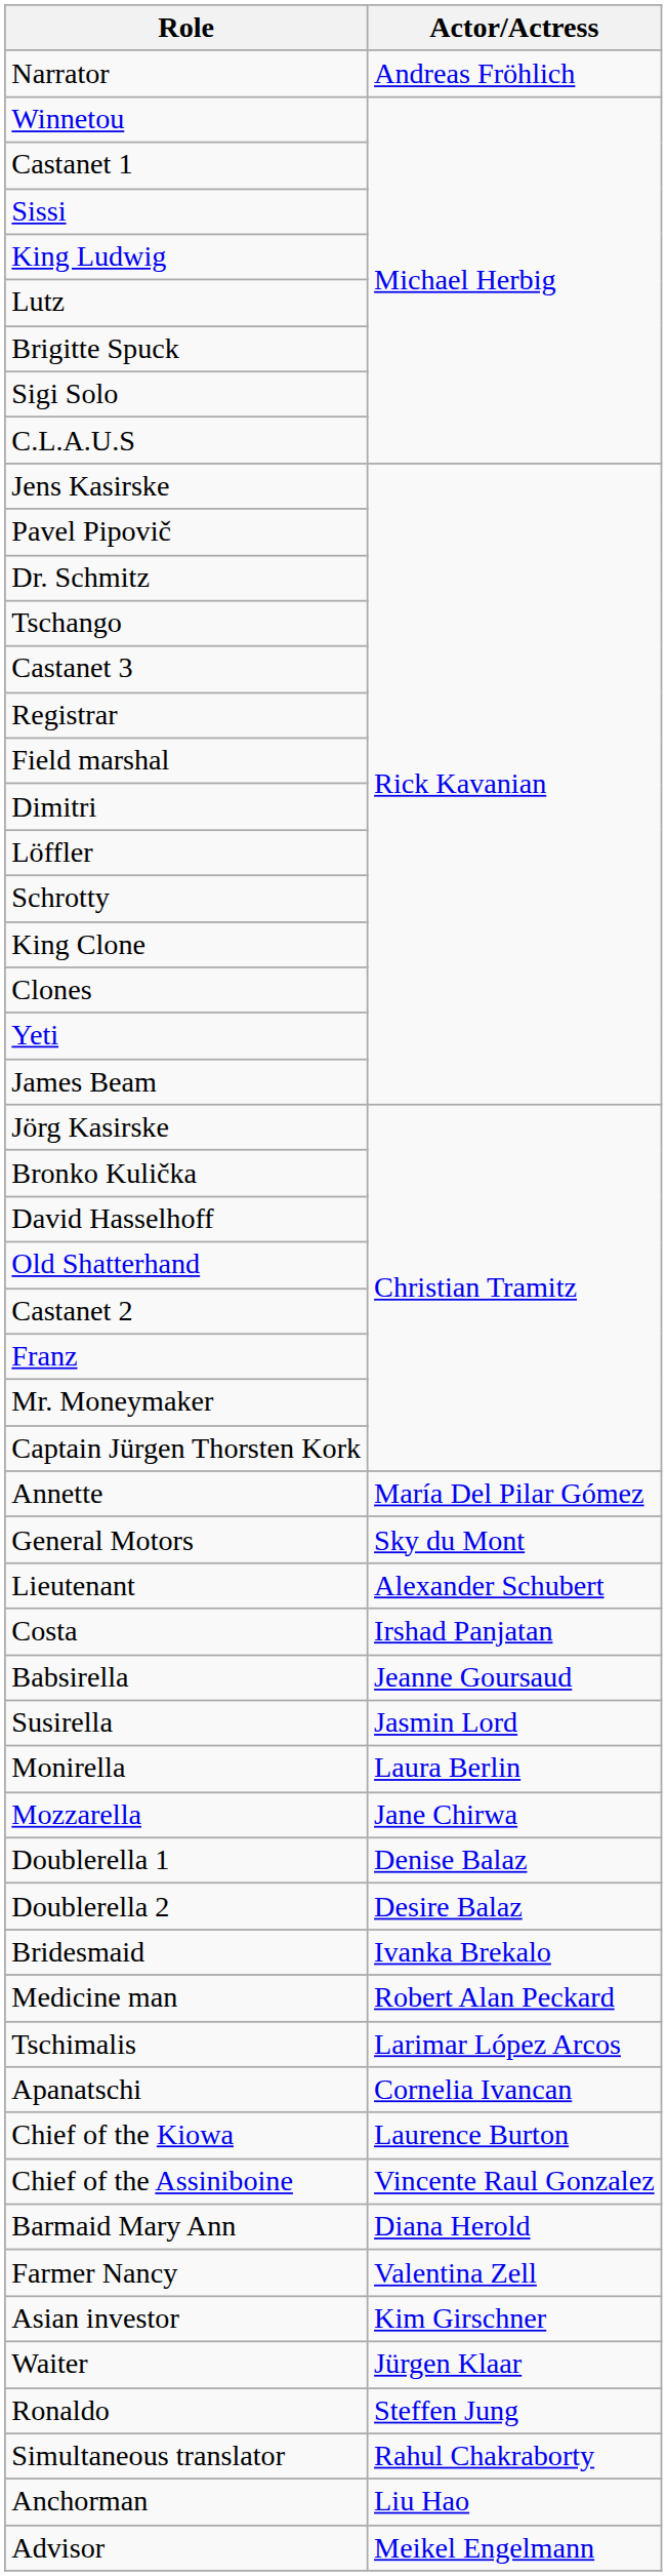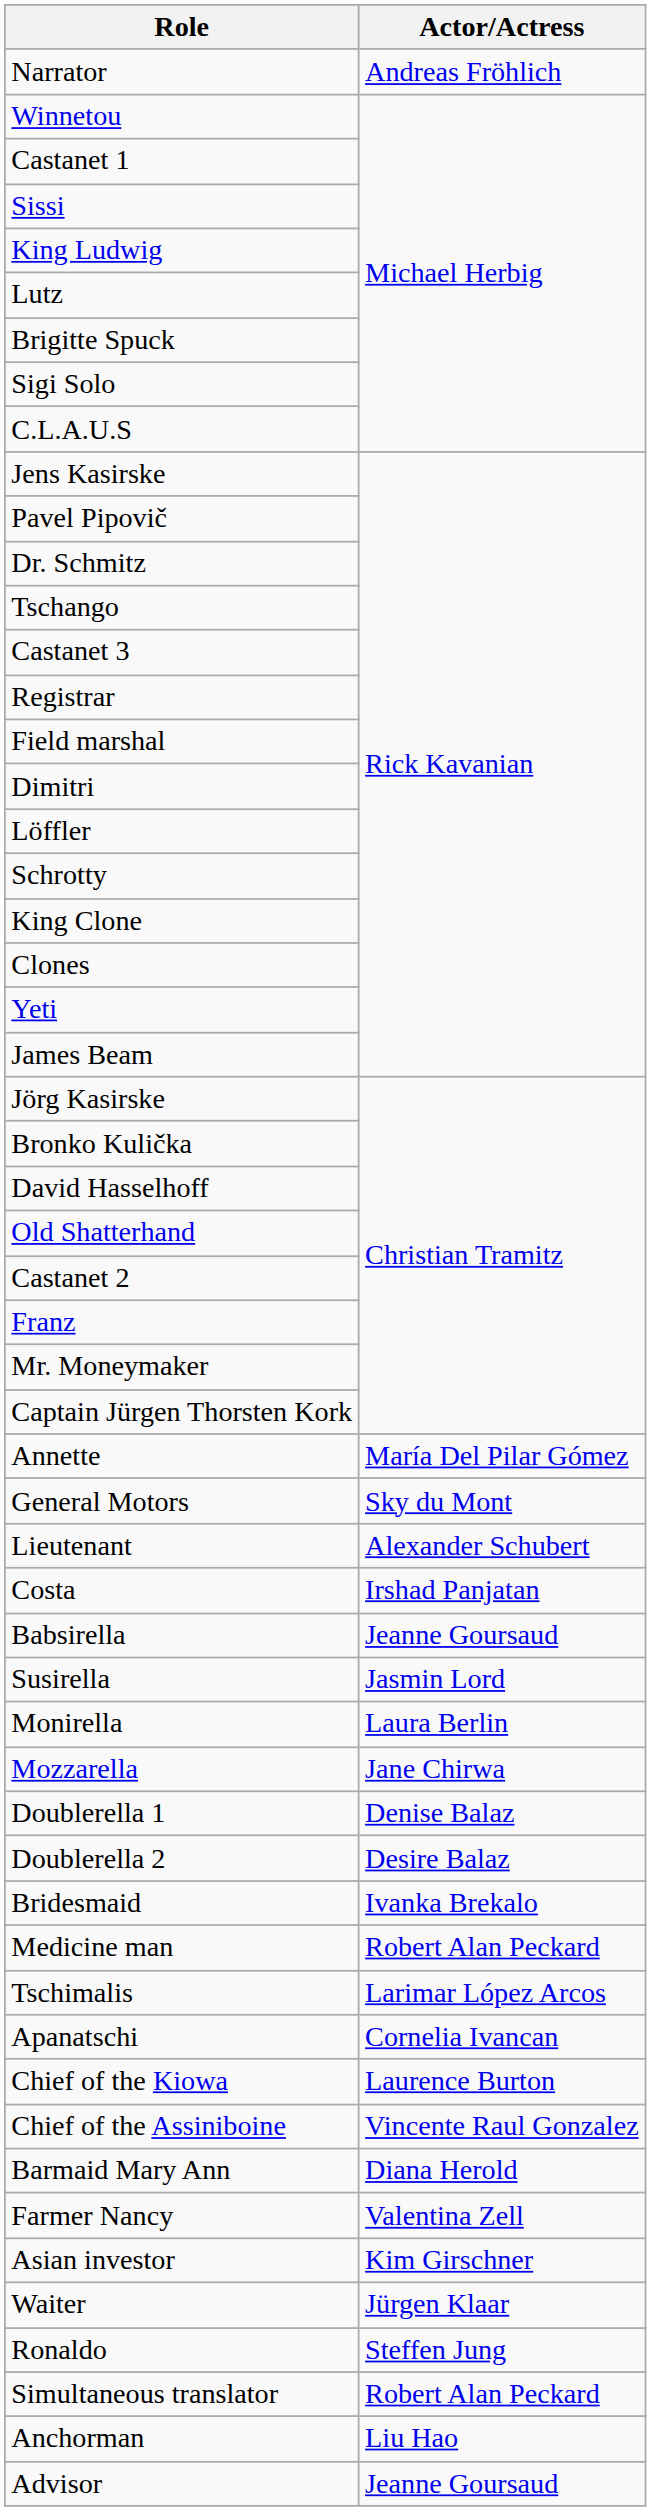Simultaneous translator | Actor/Actress: Rahul Chakraborty -> Robert Alan Peckard
Advisor | Actor/Actress: Meikel Engelmann -> Jeanne Goursaud
